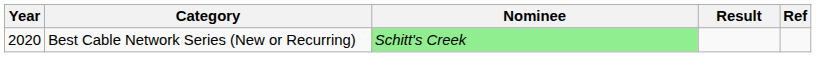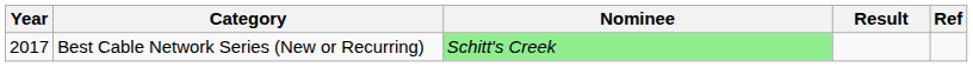Best Cable Network Series (New or Recurring) | Year: 2020 -> 2017
